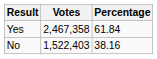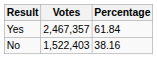Yes | Votes: 2,467,358 -> 2,467,357
